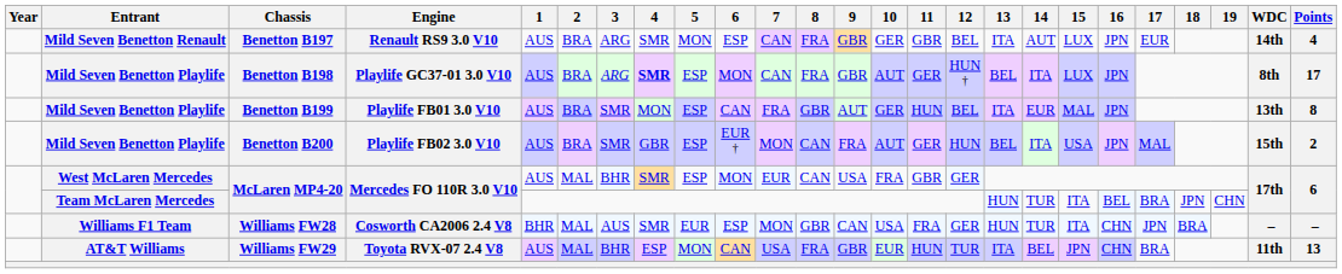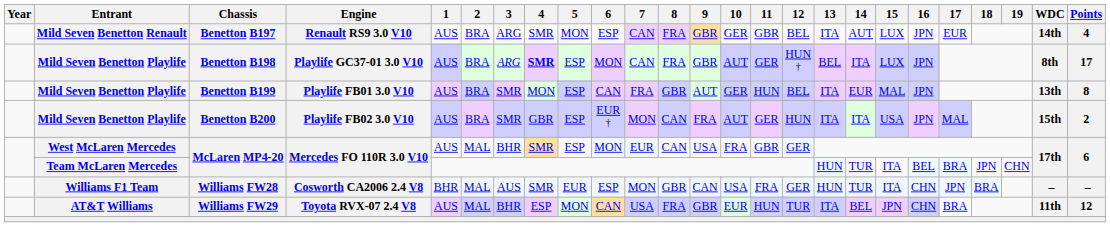Benetton B200 | 13: BEL -> ITA
Williams FW29 | Points: 13 -> 12
